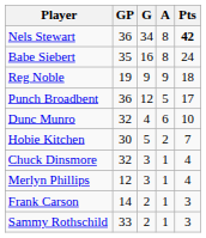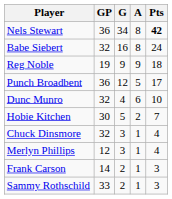Babe Siebert | GP: 35 -> 32
